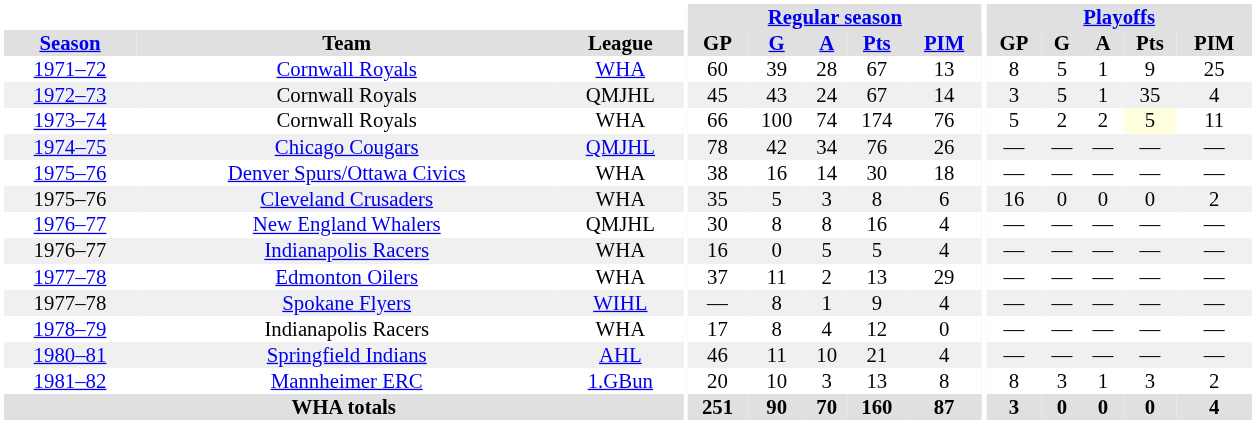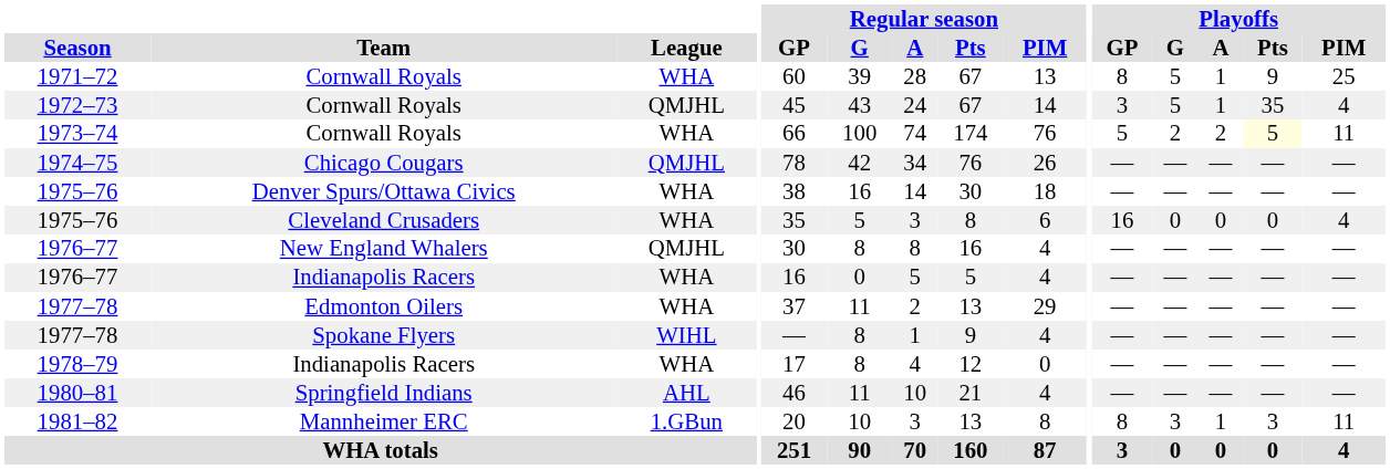1975–76 / Cleveland Crusaders | Playoffs / PIM: 2 -> 4
1981–82 | Playoffs / PIM: 2 -> 11
